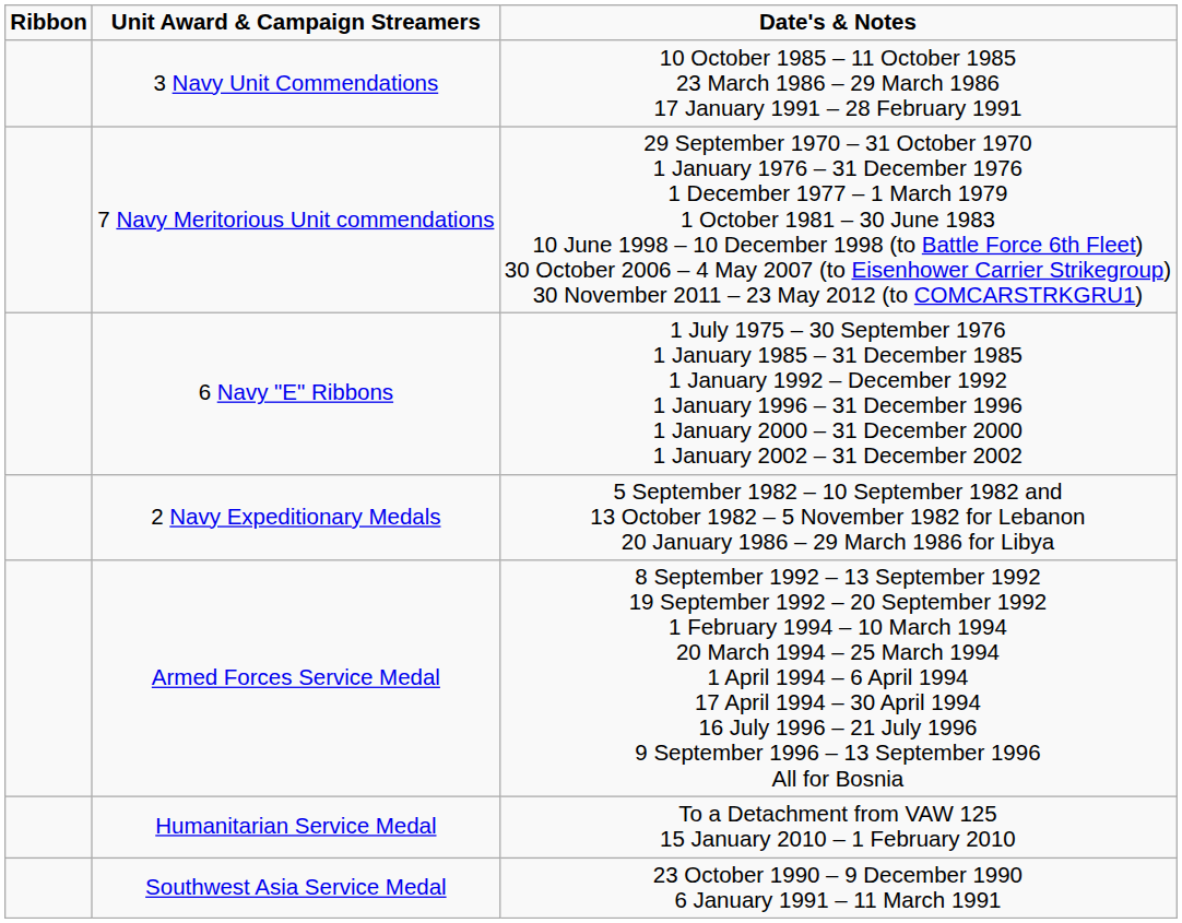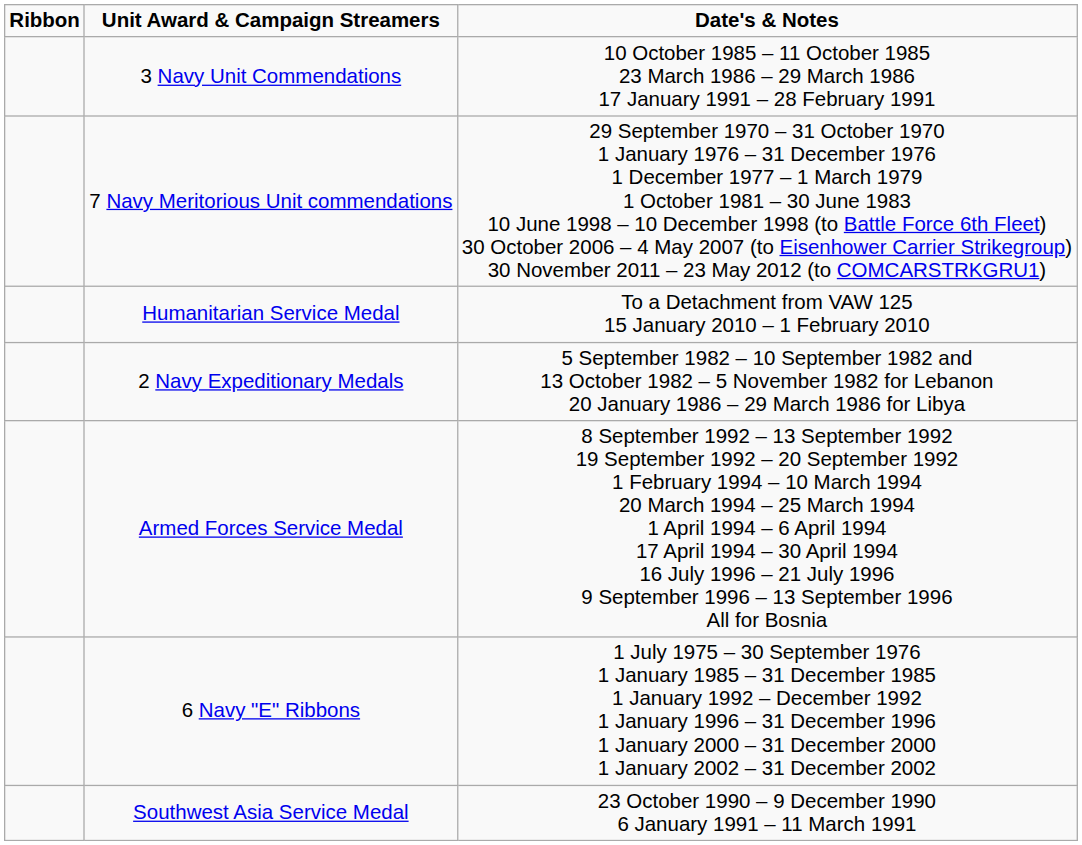rows swapped: 6 Navy "E" Ribbons <-> Humanitarian Service Medal
